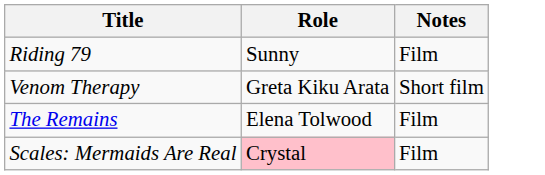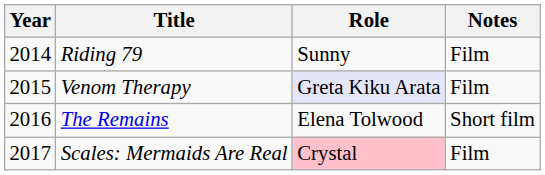+ column: Year | 2014 | 2015 | 2016 | 2017
Venom Therapy | Role: no background -> lavender background
Venom Therapy | Notes: Short film -> Film
The Remains | Notes: Film -> Short film
